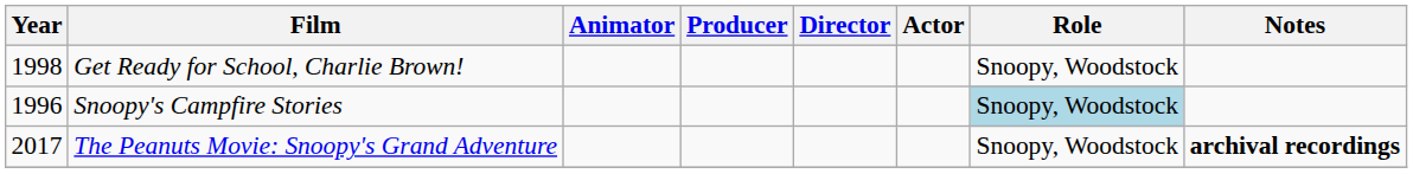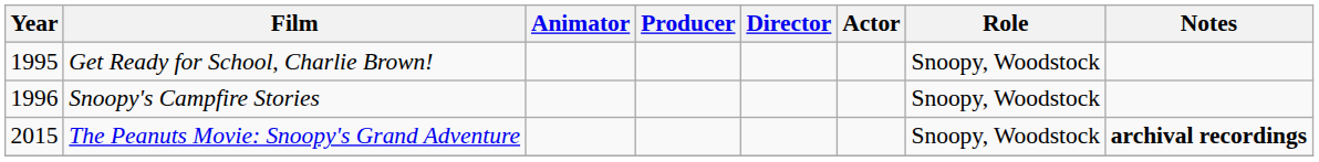Get Ready for School, Charlie Brown! | Year: 1998 -> 1995
Snoopy's Campfire Stories | Role: lightblue background -> no background
The Peanuts Movie: Snoopy's Grand Adventure | Year: 2017 -> 2015
